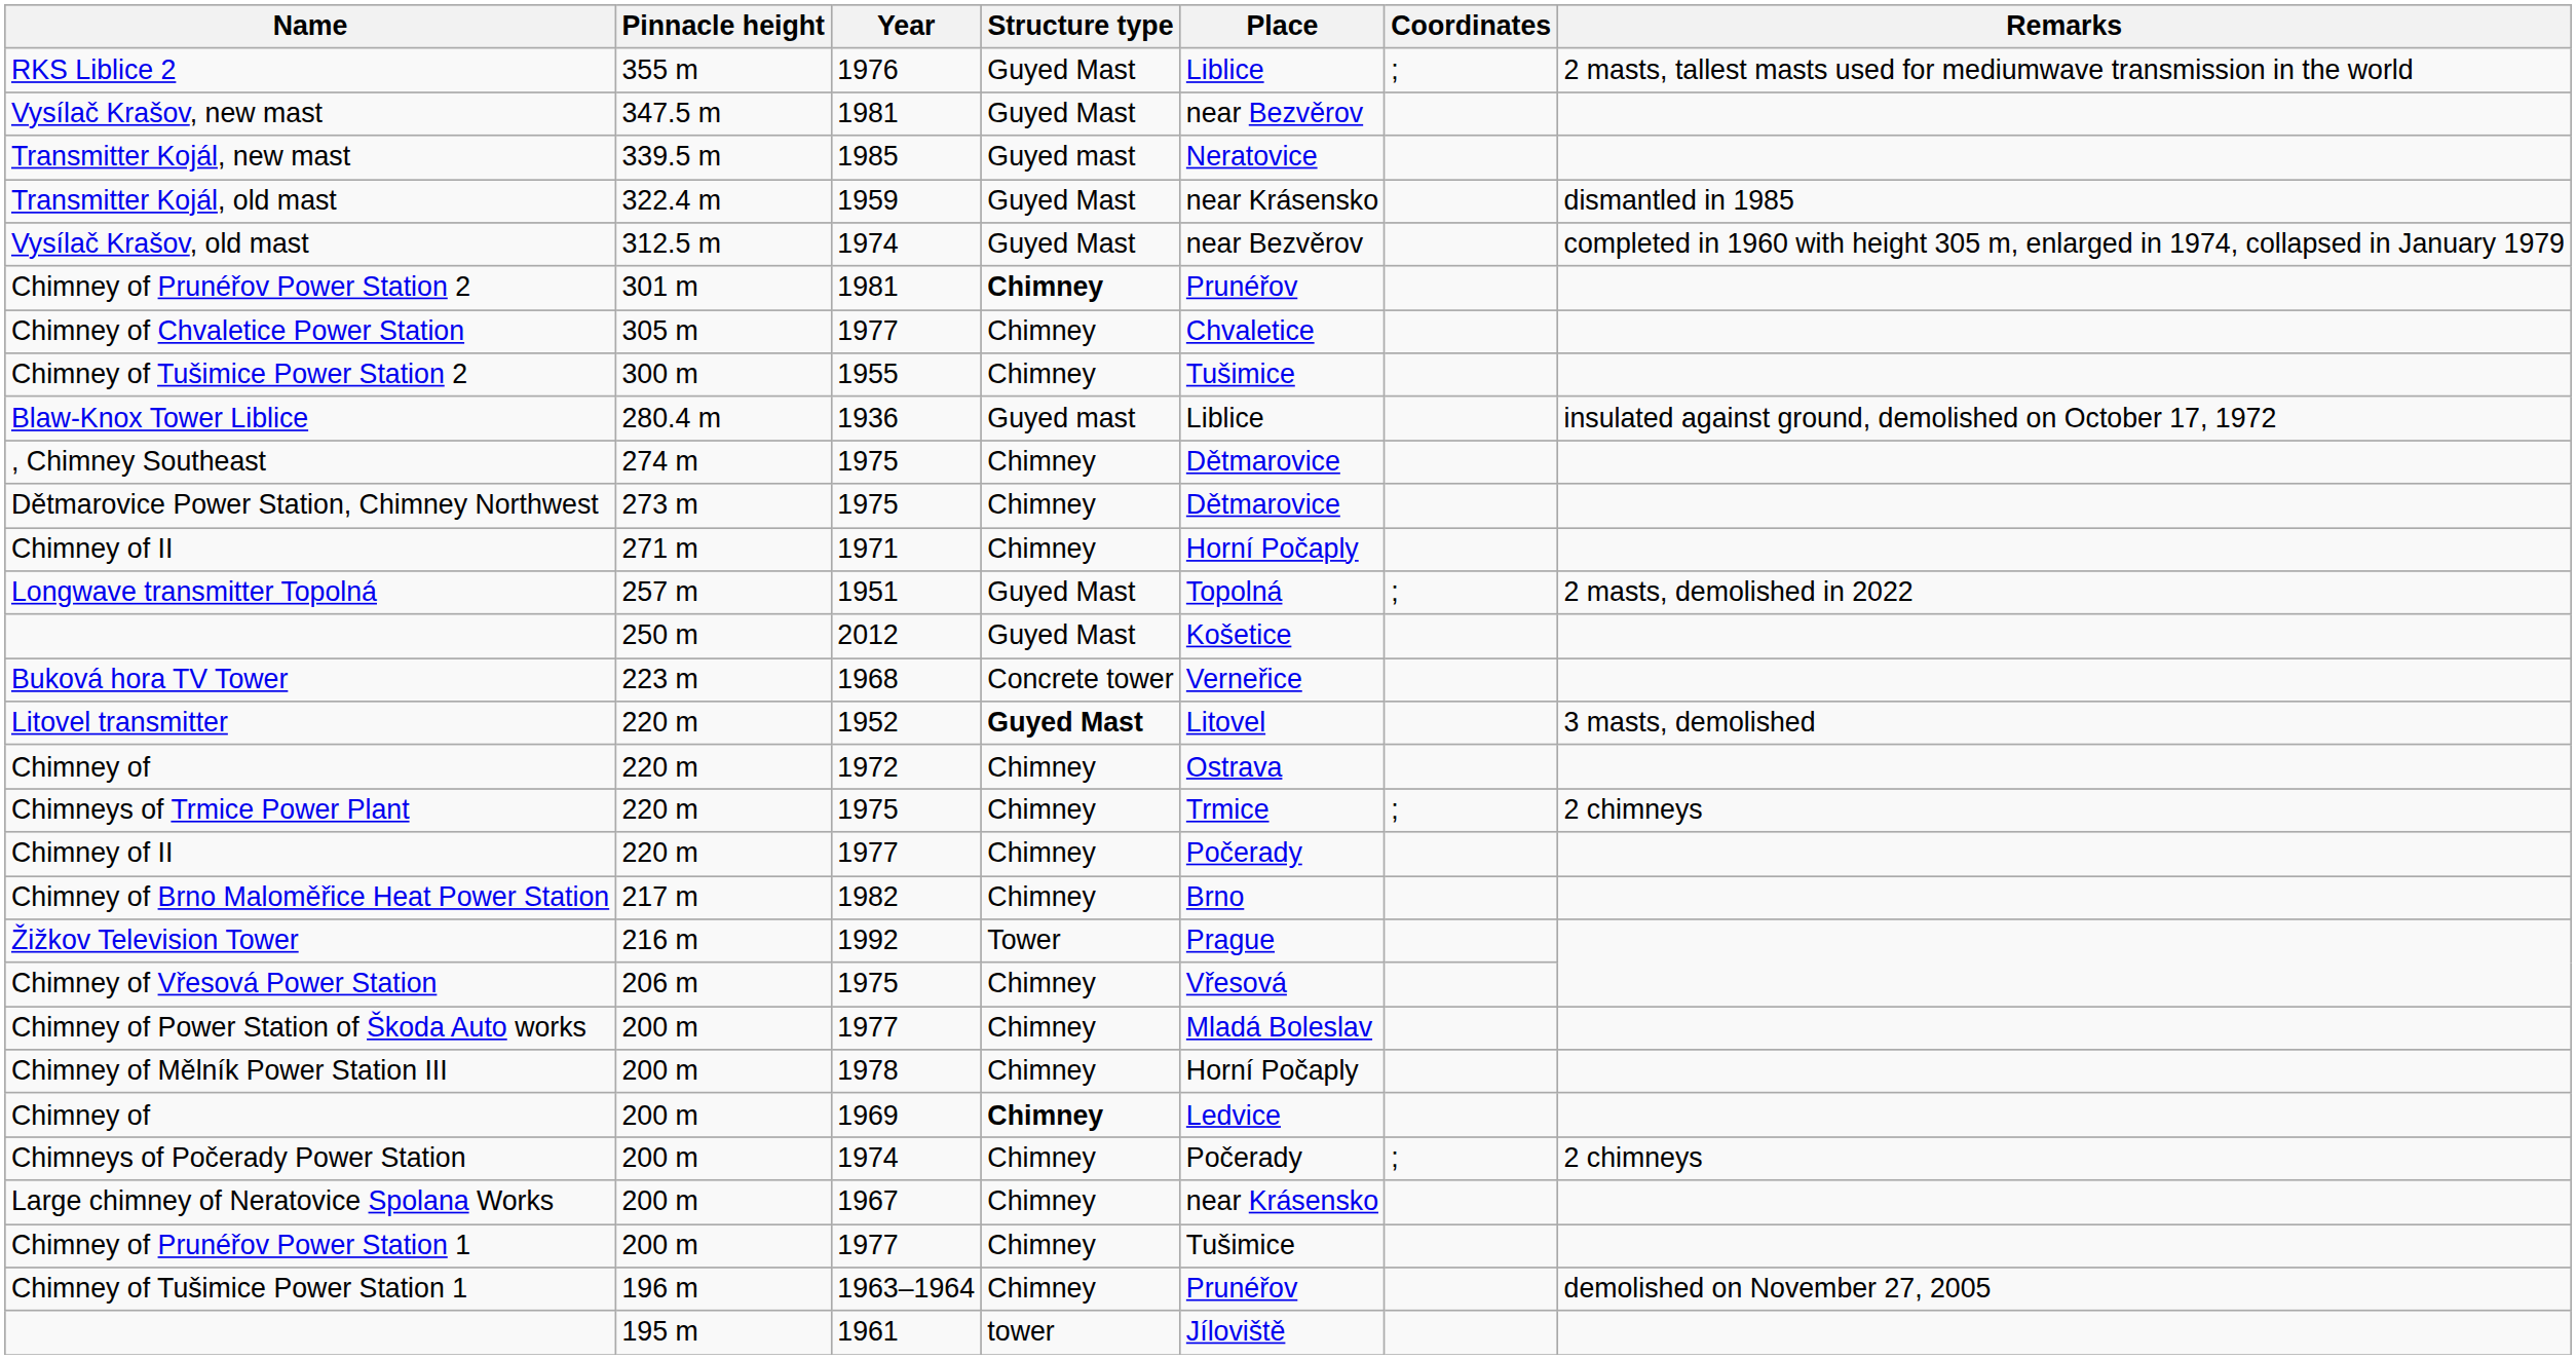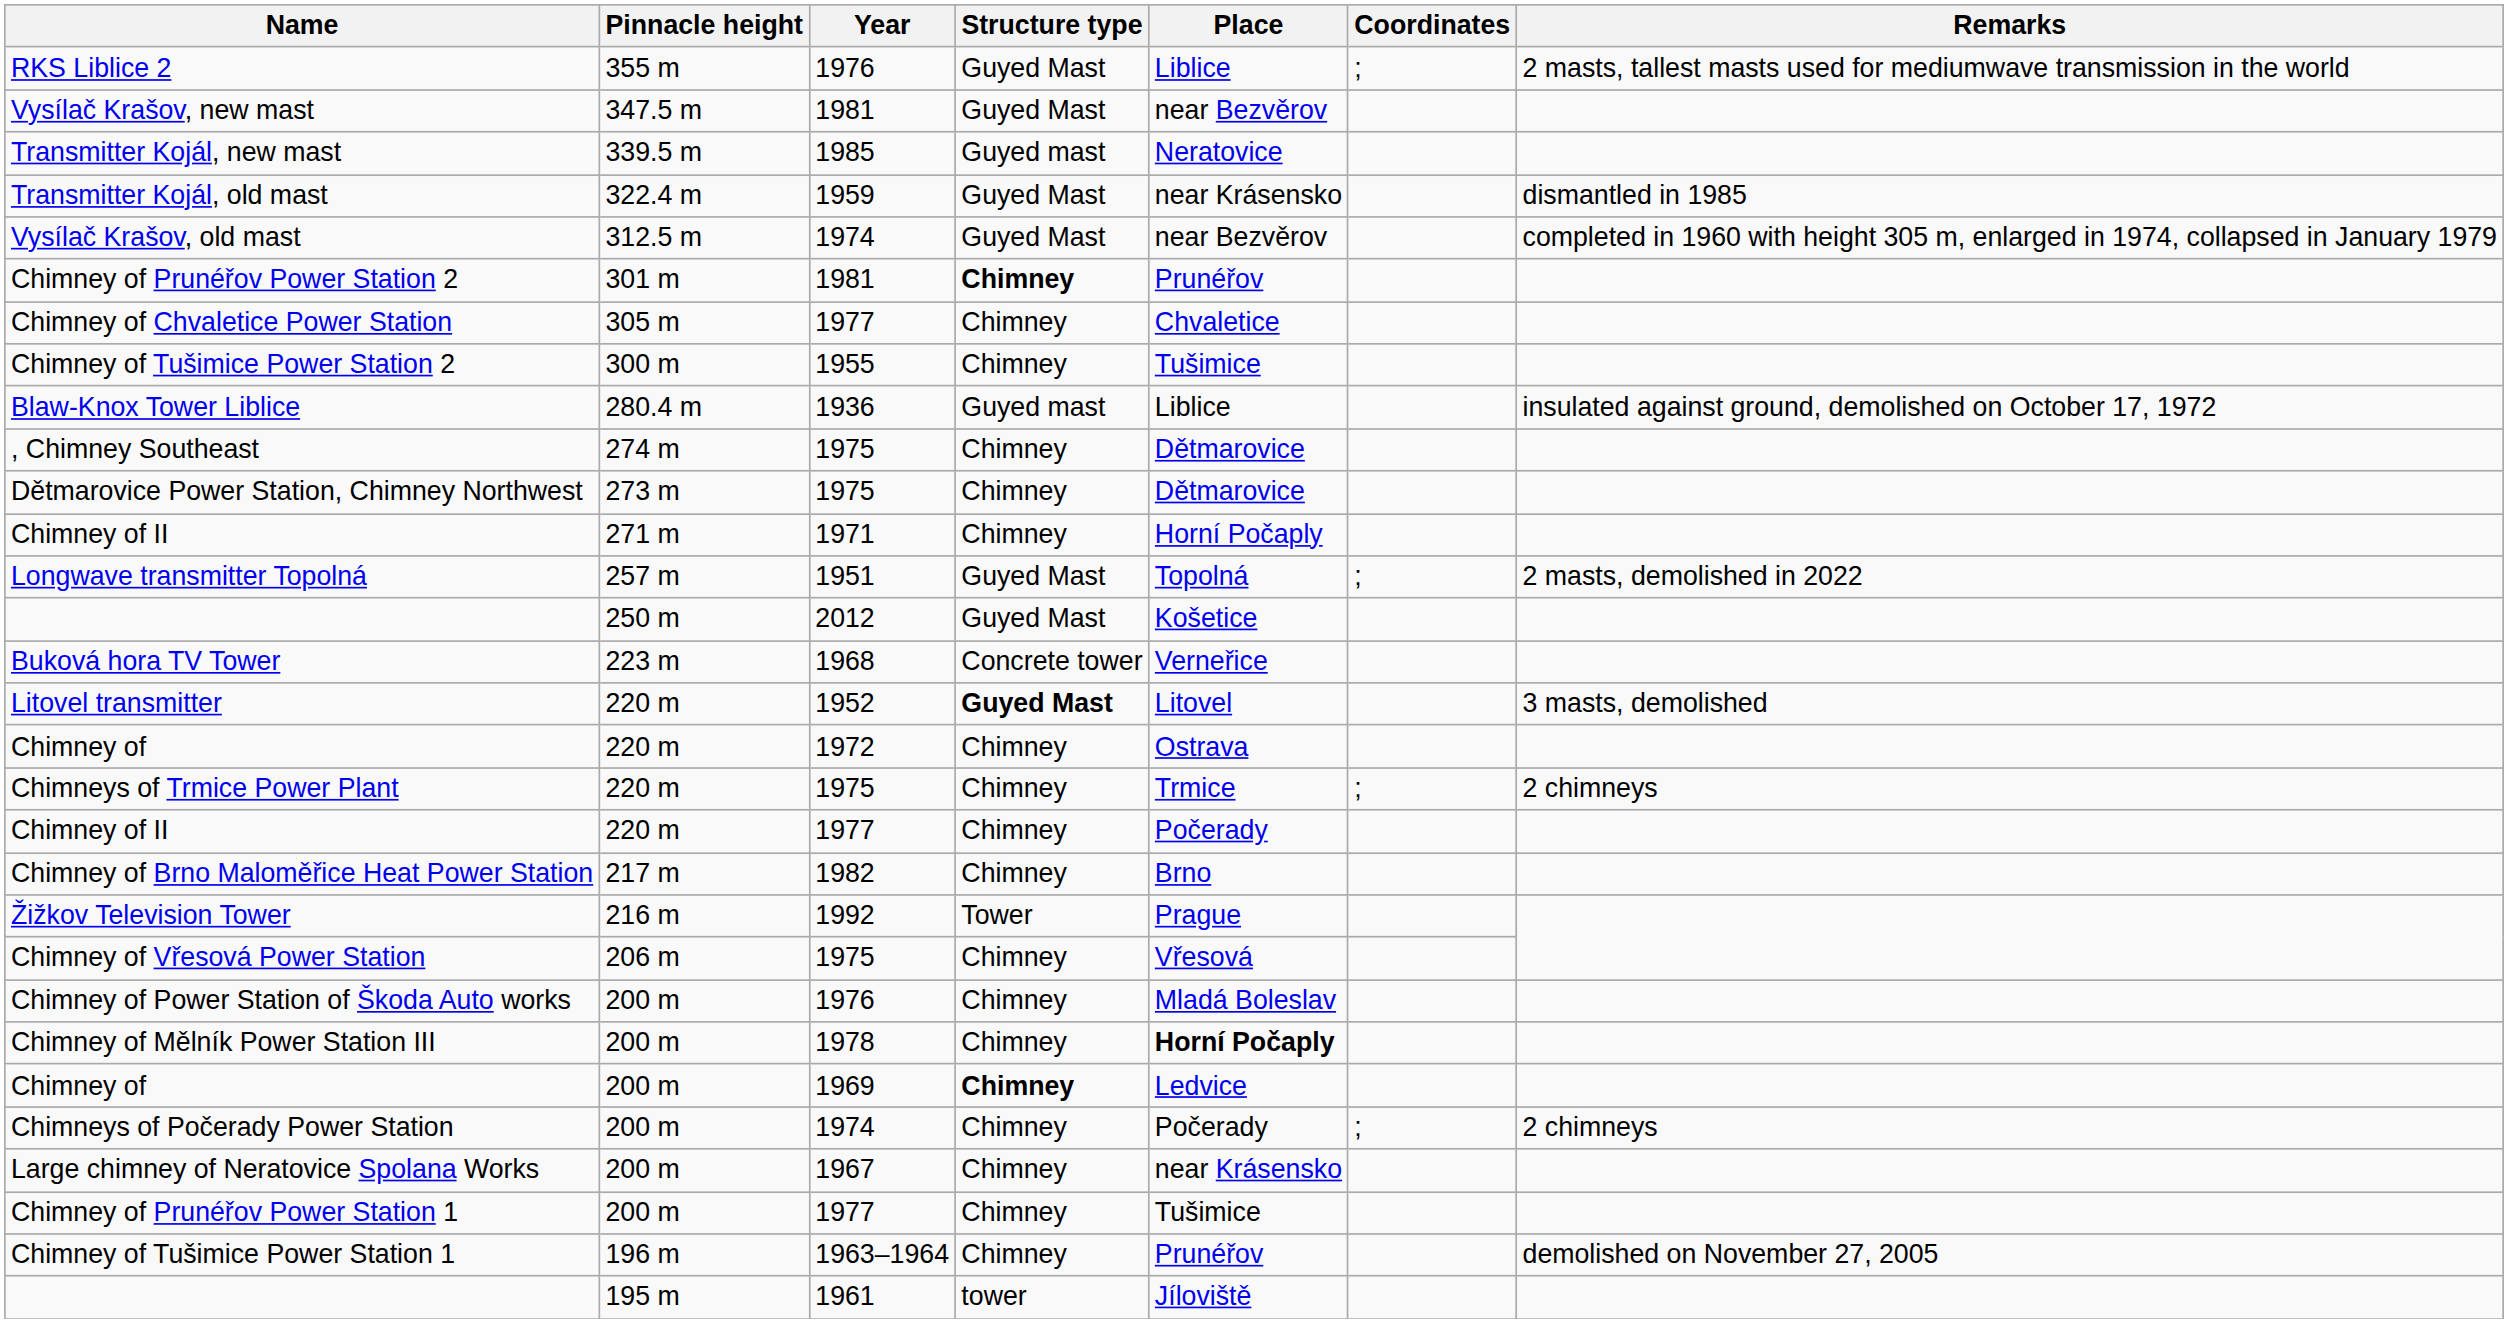Chimney of Power Station of Škoda Auto works | Year: 1977 -> 1976
Chimney of Mělník Power Station III | Place: normal -> bold
